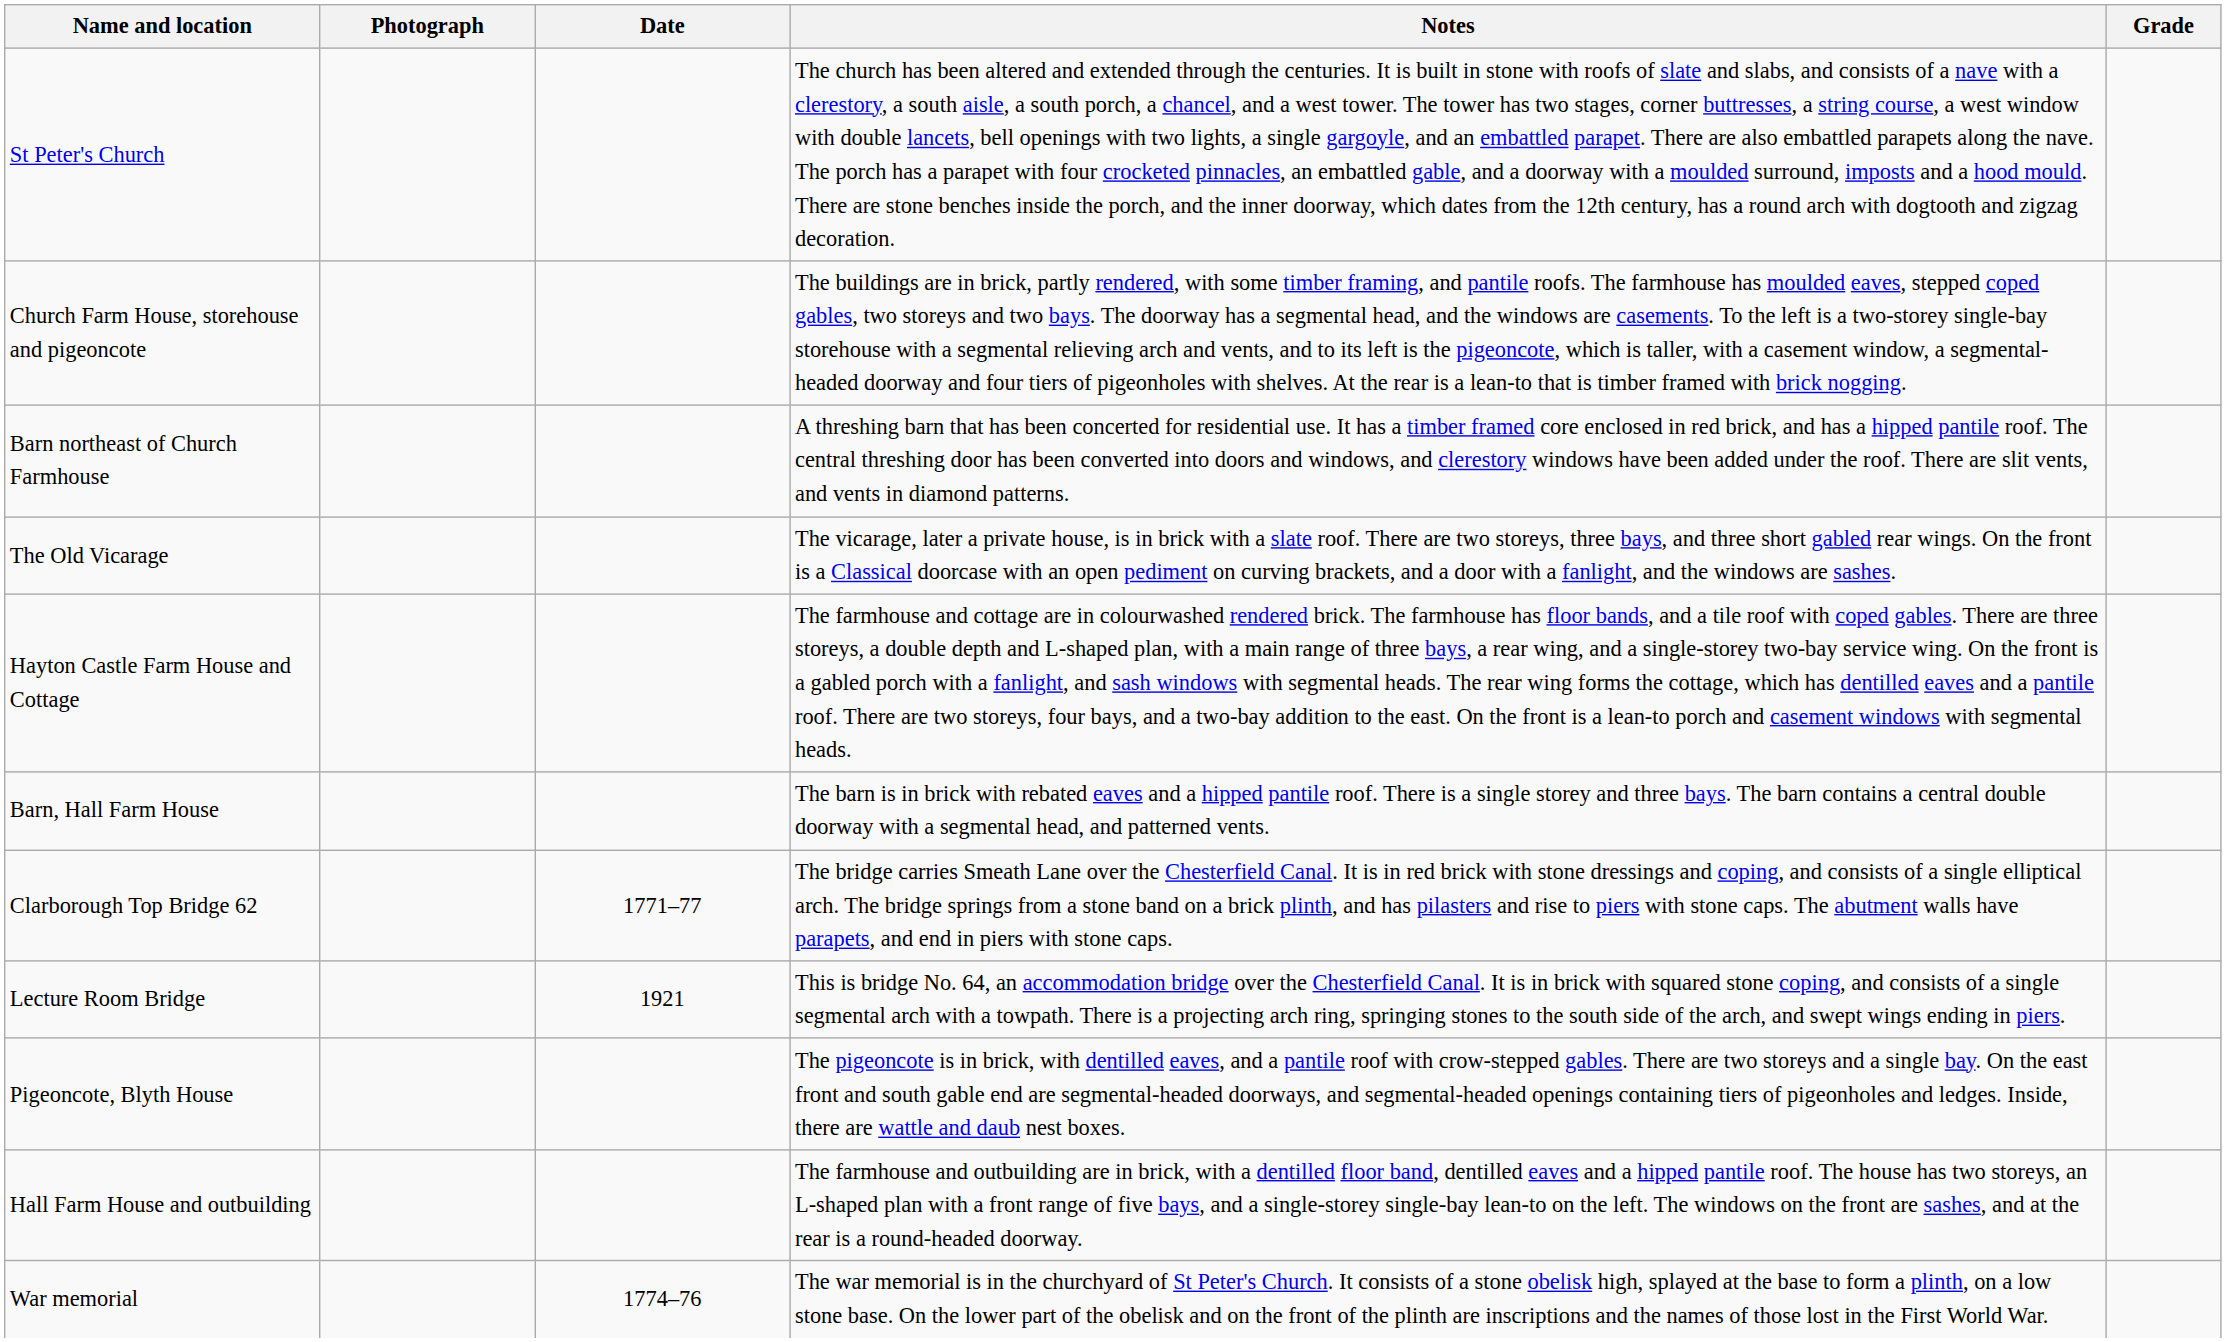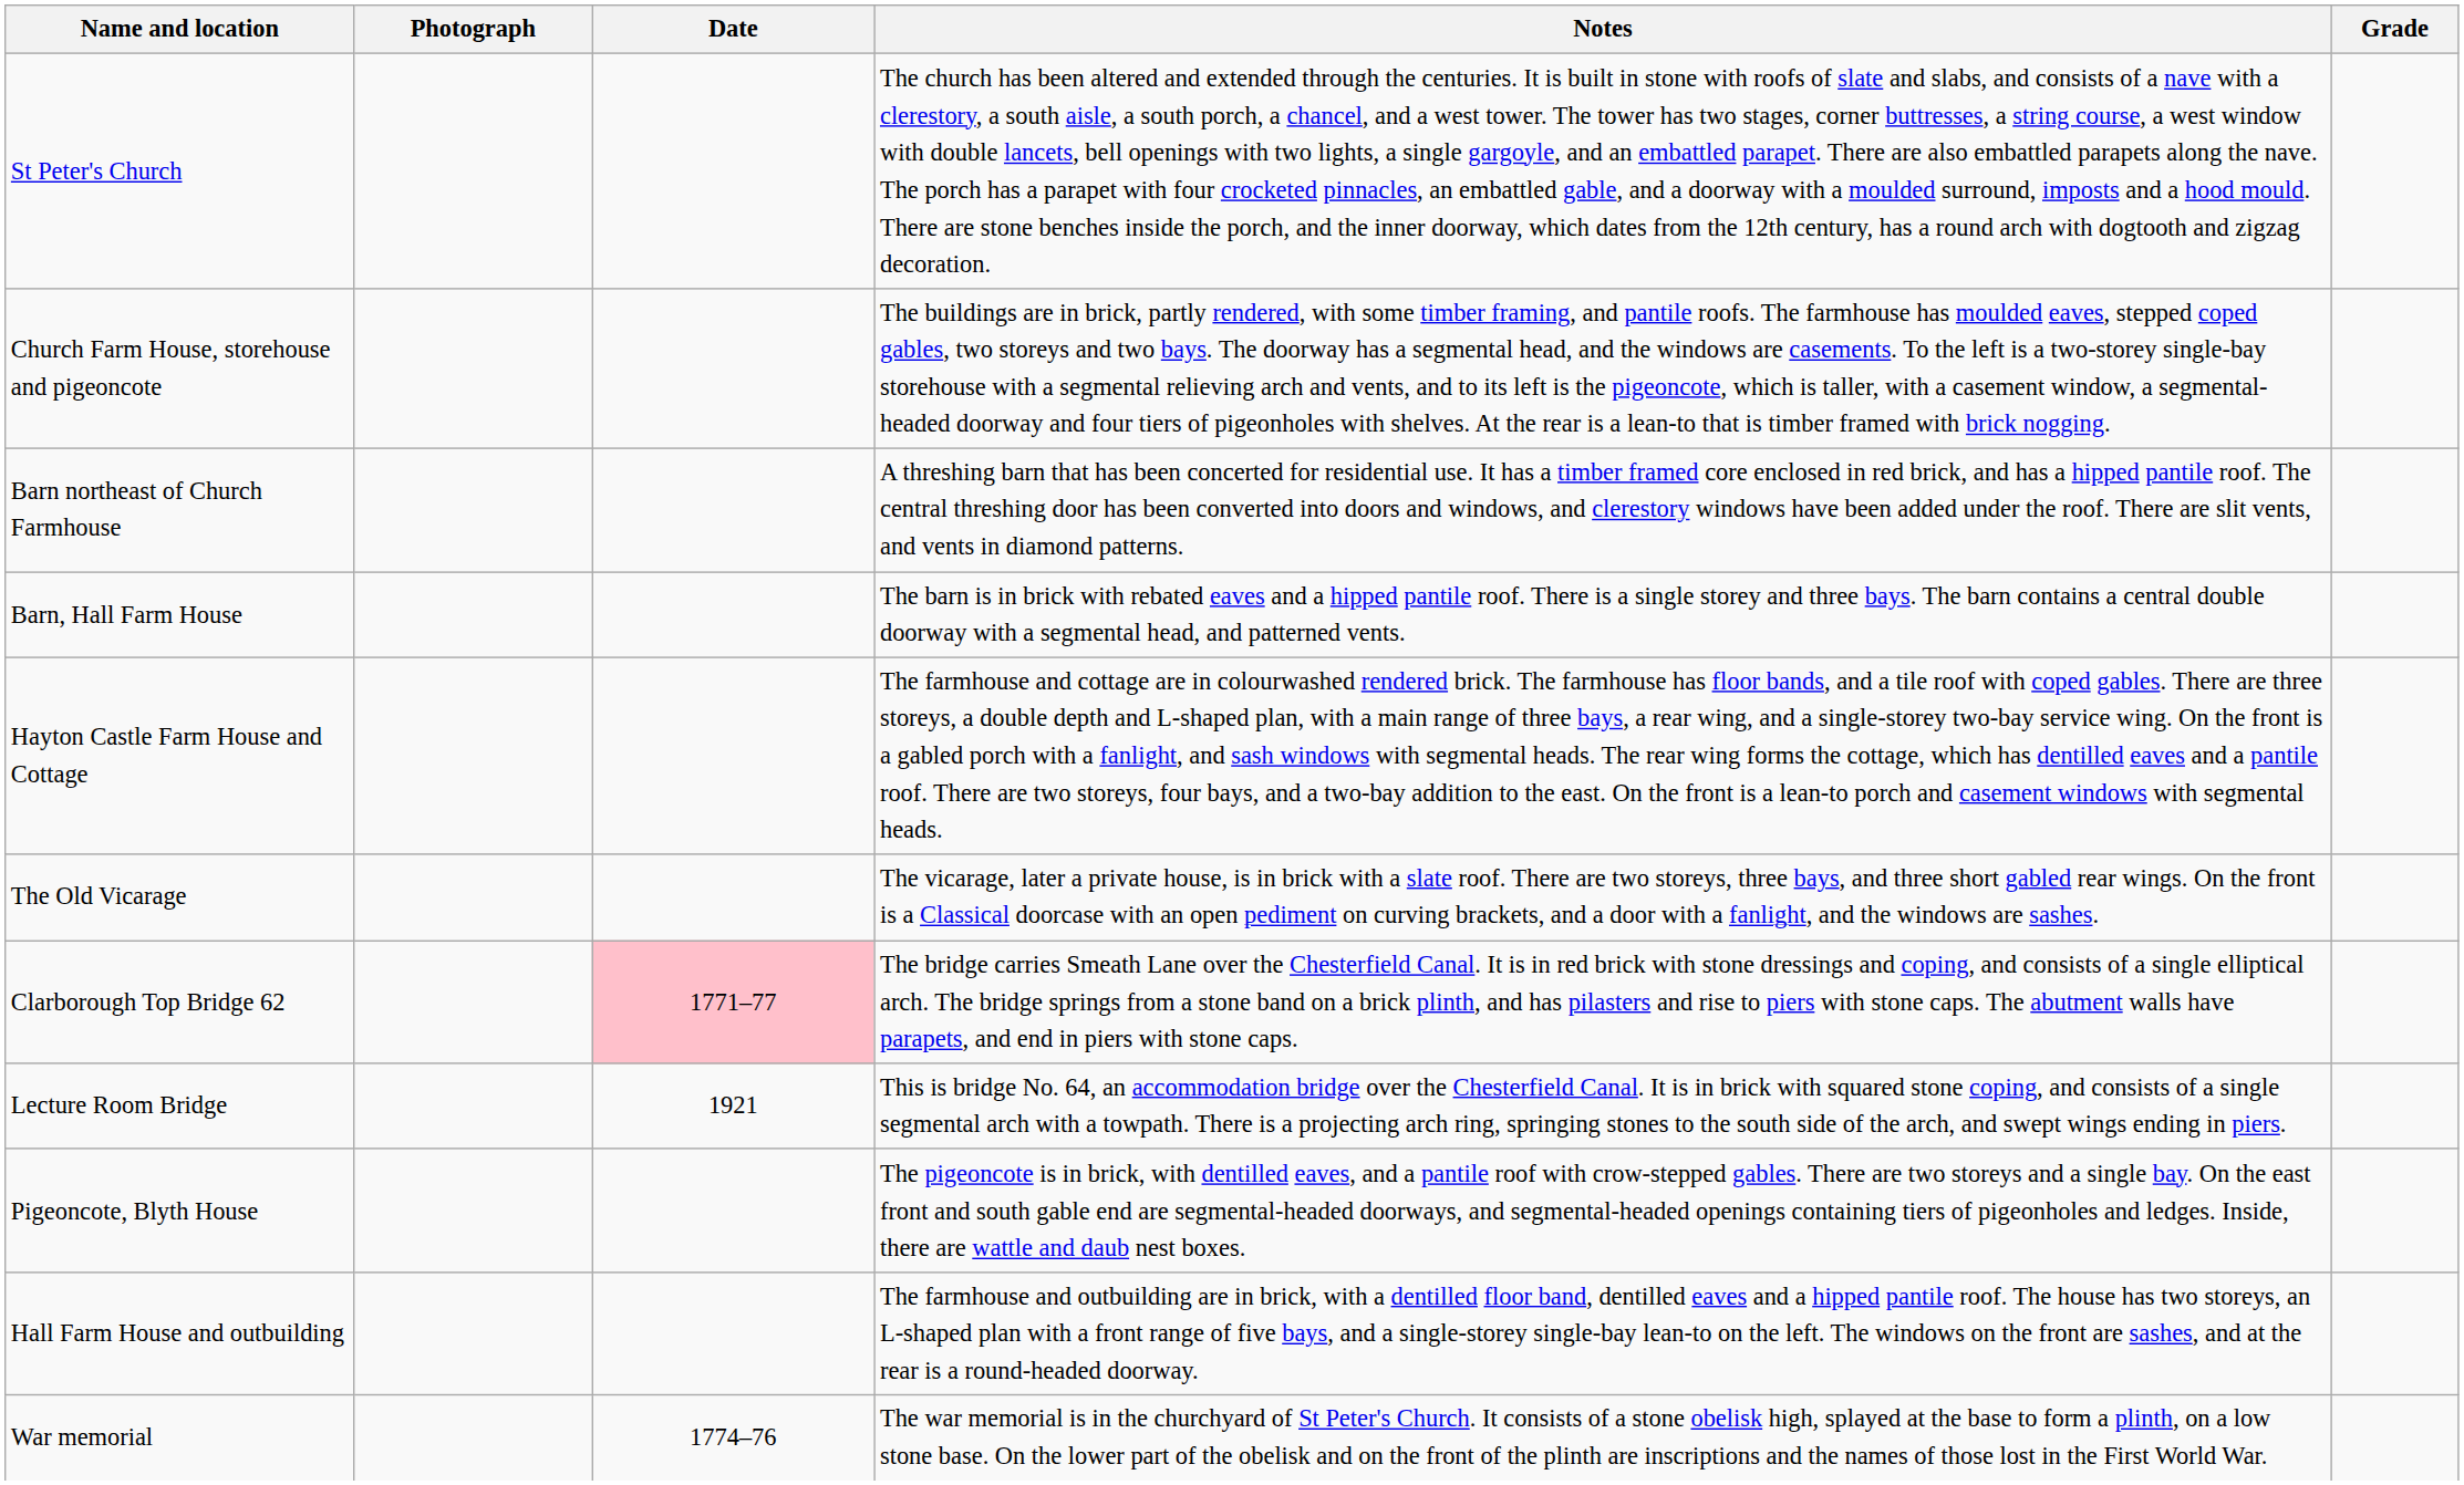rows swapped: Barn, Hall Farm House <-> The Old Vicarage
Clarborough Top Bridge 62 | Date: no background -> pink background
